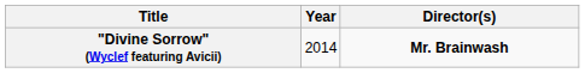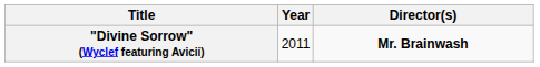"Divine Sorrow" (Wyclef featuring Avicii) | Year: 2014 -> 2011
